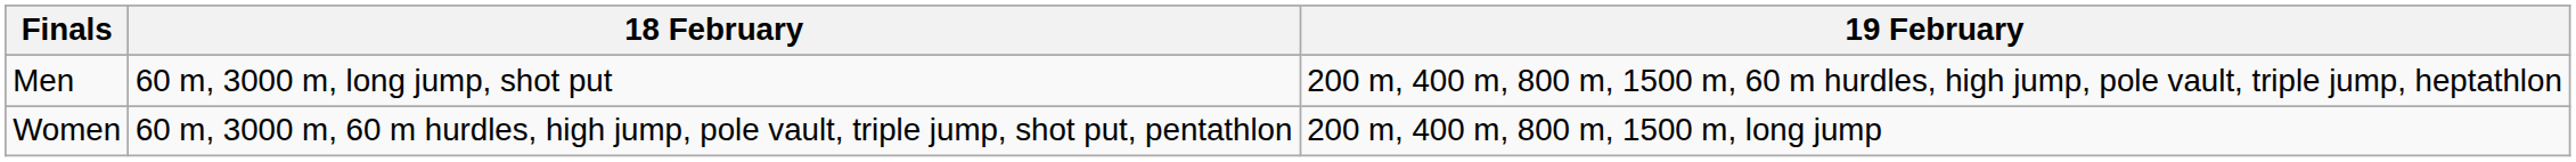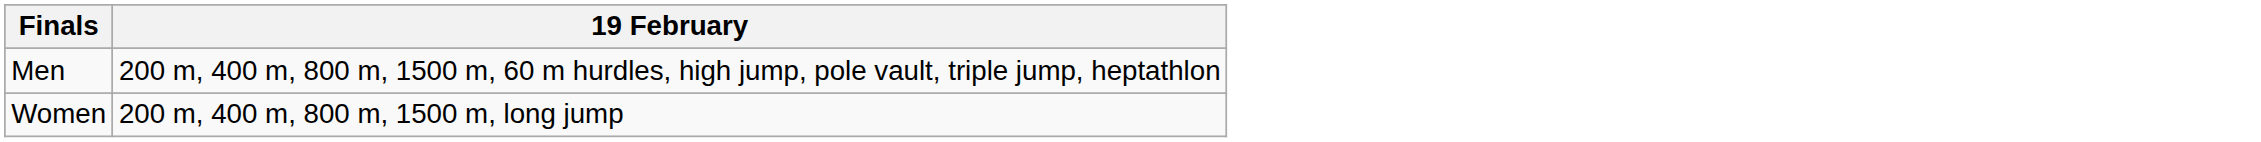- column: 18 February | 60 m, 3000 m, long jump, shot put | 60 m, 3000 m, 60 m hurdles, high jump, pole vault, triple jump, shot put, pentathlon
